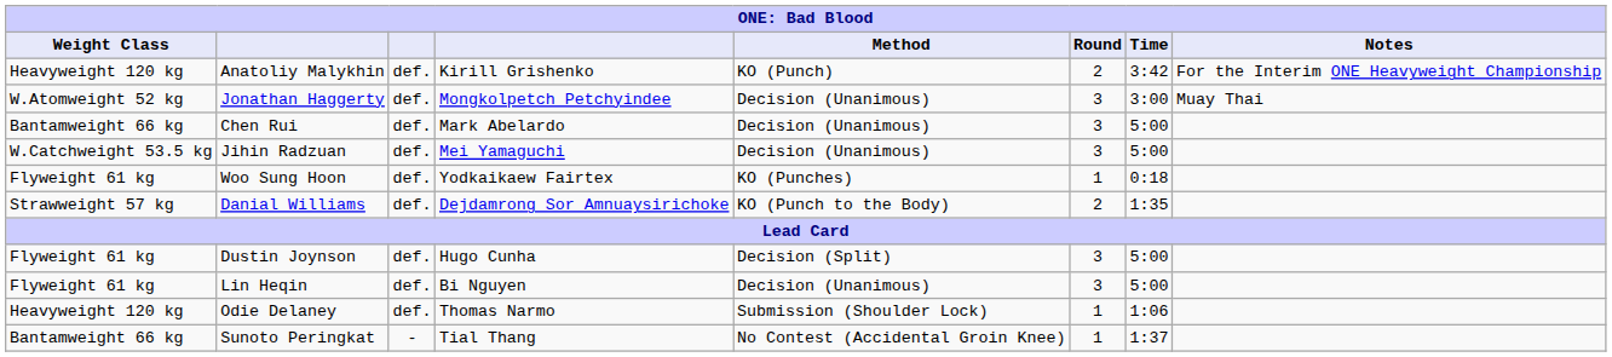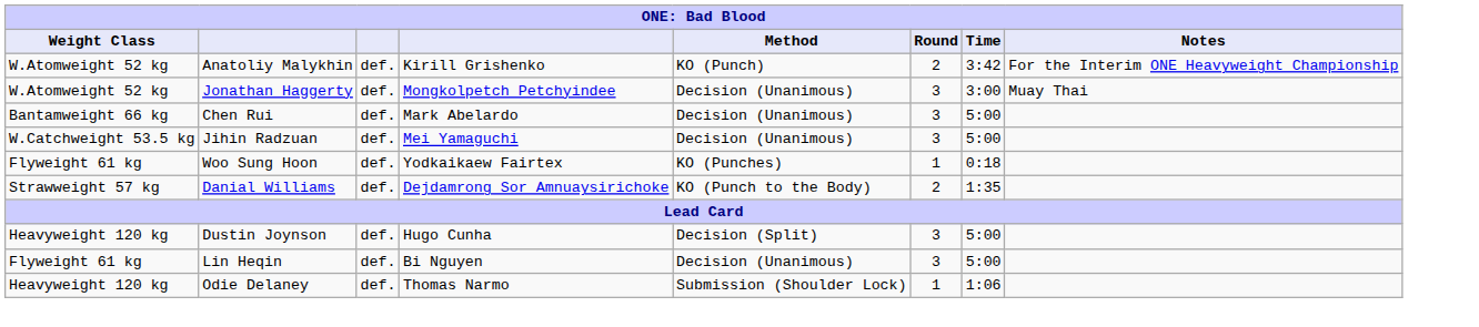Anatoliy Malykhin | Weight Class: Heavyweight 120 kg -> W.Atomweight 52 kg
Dustin Joynson | Weight Class: Flyweight 61 kg -> Heavyweight 120 kg
- row: Bantamweight 66 kg | Sunoto Peringkat | - | Tial Thang | No Contest (Accidental Groin Knee) | 1 | 1:37
